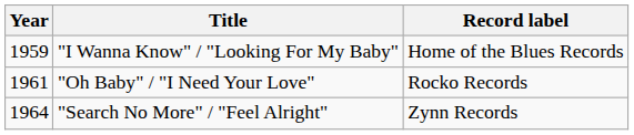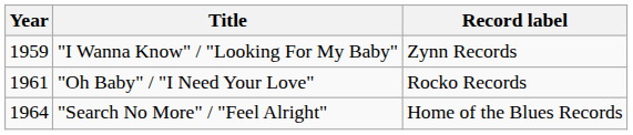"I Wanna Know" / "Looking For My Baby" | Record label: Home of the Blues Records -> Zynn Records
"Search No More" / "Feel Alright" | Record label: Zynn Records -> Home of the Blues Records
